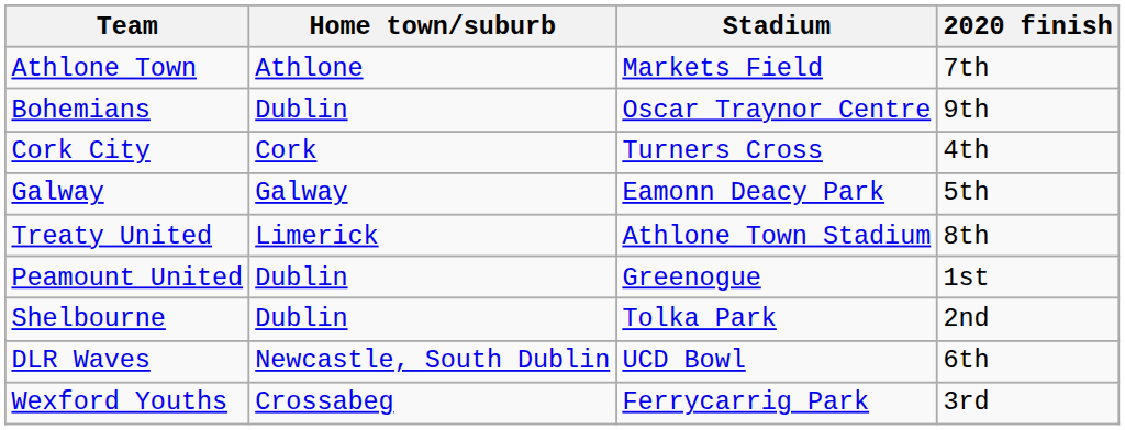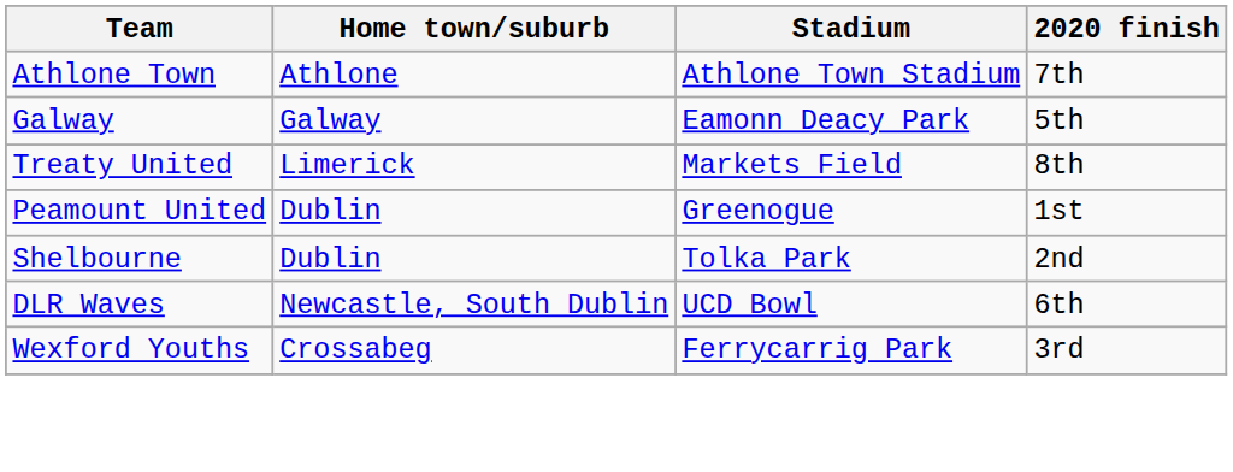Athlone Town | Stadium: Markets Field -> Athlone Town Stadium
- row: Bohemians | Dublin | Oscar Traynor Centre | 9th
- row: Cork City | Cork | Turners Cross | 4th
Treaty United | Stadium: Athlone Town Stadium -> Markets Field
